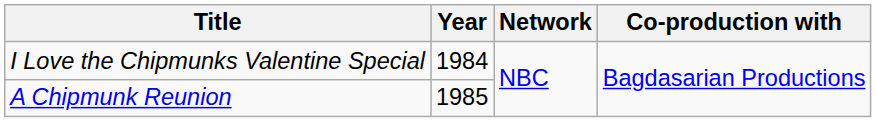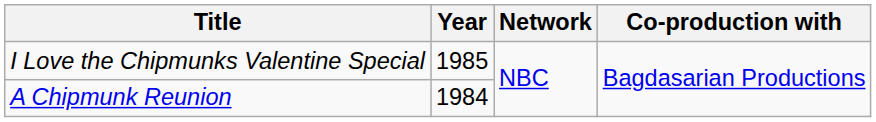I Love the Chipmunks Valentine Special | Year: 1984 -> 1985
A Chipmunk Reunion | Year: 1985 -> 1984
